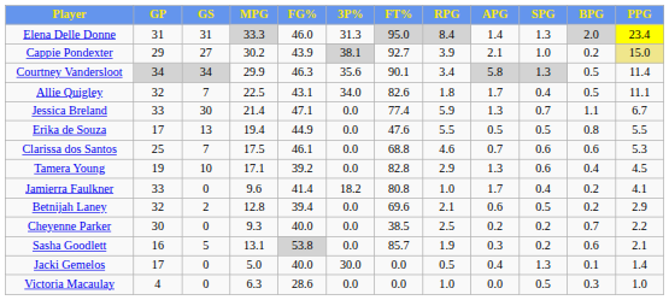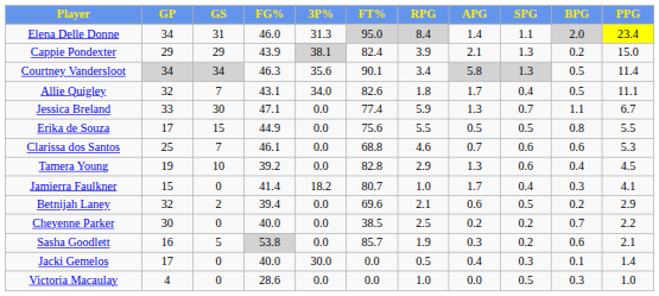- column: MPG | 33.3 | 30.2 | 29.9 | 22.5 | 21.4 | 19.4 | 17.5 | 17.1 | 9.6 | 12.8 | 9.3 | 13.1 | 5.0 | 6.3
Elena Delle Donne | GP: 31 -> 34
Elena Delle Donne | SPG: 1.3 -> 1.1
Cappie Pondexter | GS: 27 -> 29
Cappie Pondexter | FT%: 92.7 -> 82.4
Cappie Pondexter | SPG: 1.0 -> 1.3
Cappie Pondexter | PPG: khaki background -> no background
Erika de Souza | GS: 13 -> 15
Erika de Souza | FT%: 47.6 -> 75.6
Jamierra Faulkner | GP: 33 -> 15
Jamierra Faulkner | FT%: 80.8 -> 80.7
Jamierra Faulkner | BPG: 0.2 -> 0.3
Jacki Gemelos | SPG: 1.3 -> 0.3
